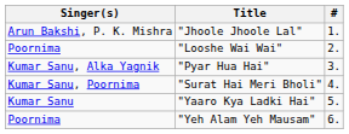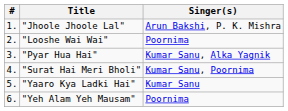columns swapped: # <-> Singer(s)
